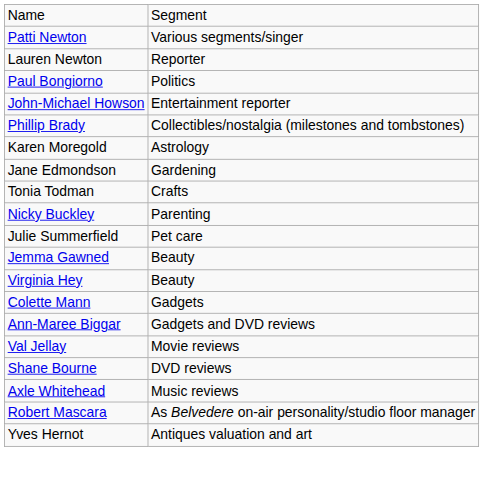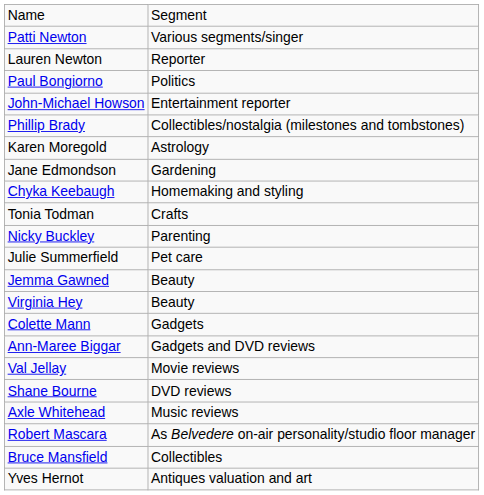+ row: Chyka Keebaugh | Homemaking and styling
+ row: Bruce Mansfield | Collectibles
